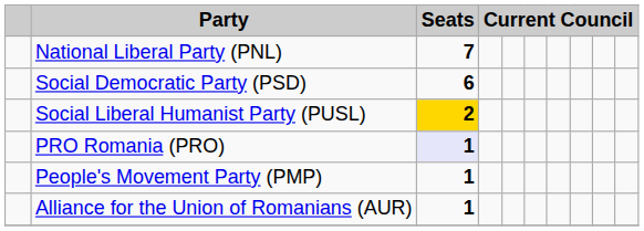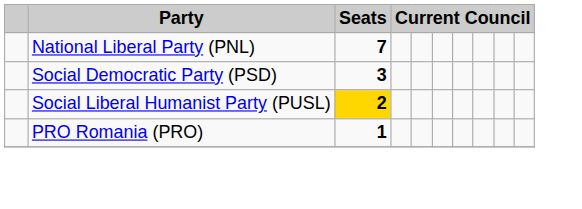Social Democratic Party (PSD) | Seats: 6 -> 3
PRO Romania (PRO) | Seats: lavender background -> no background
- row: People's Movement Party (PMP) | 1
- row: Alliance for the Union of Romanians (AUR) | 1
